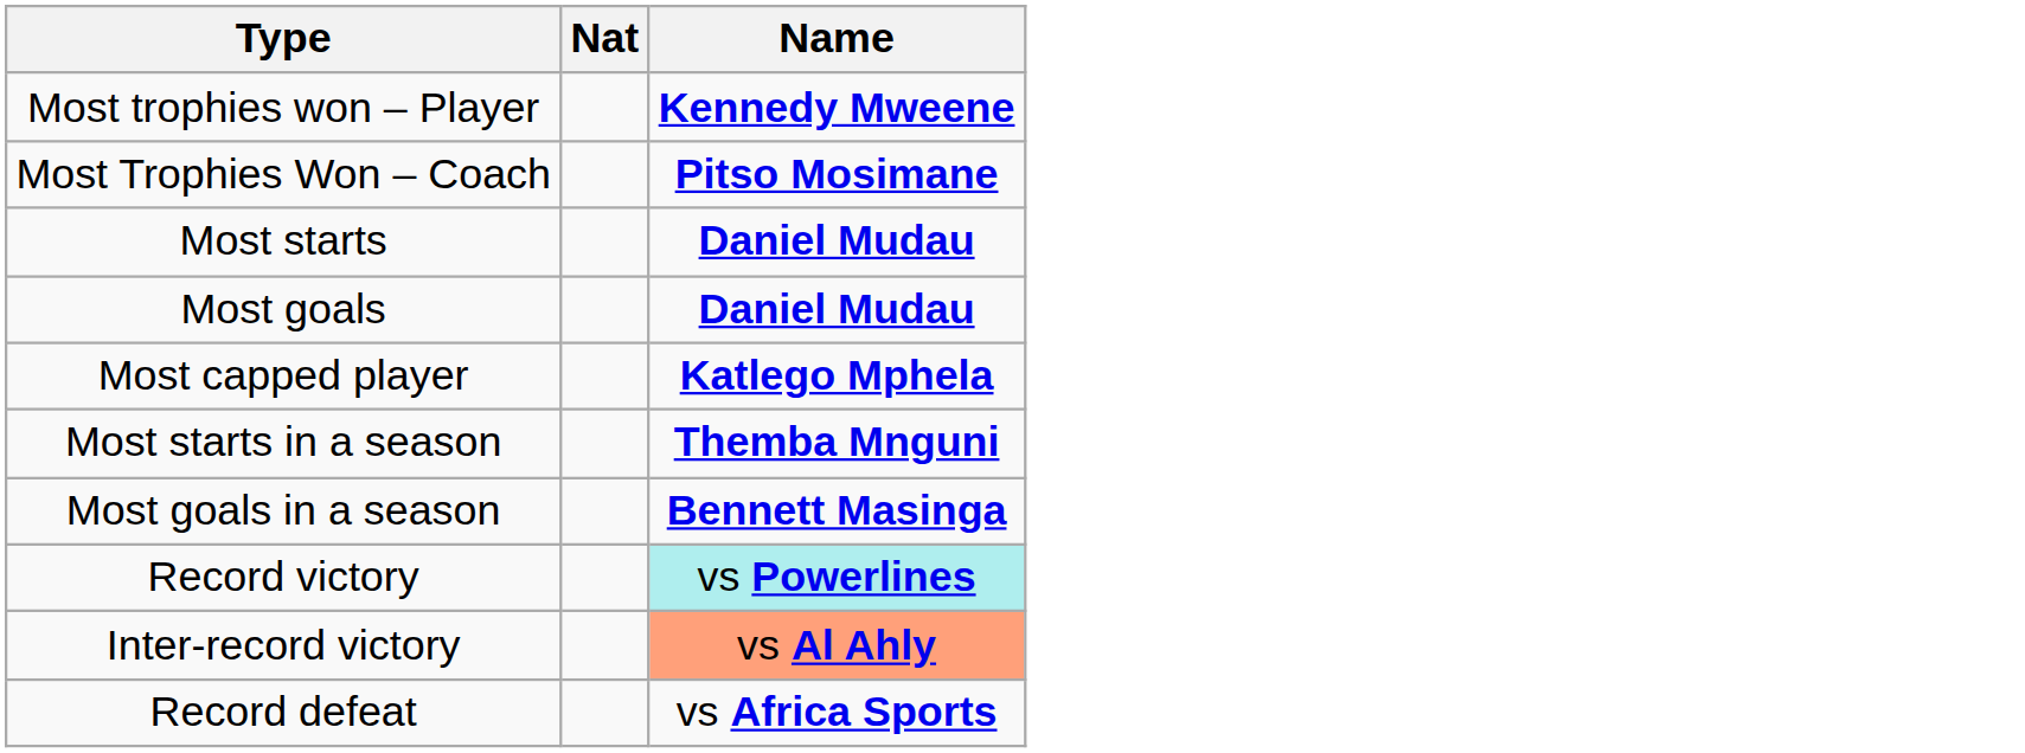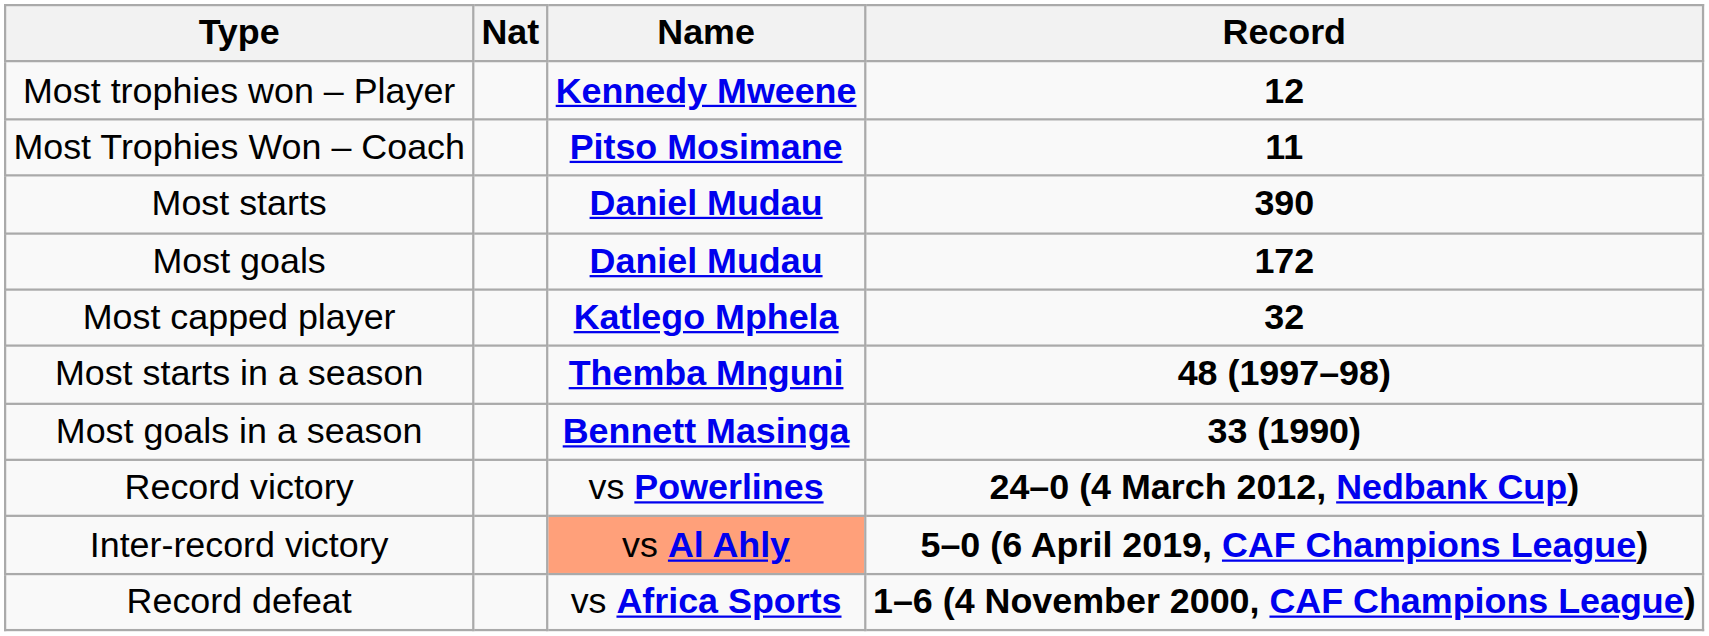+ column: Record | 12 | 11 | 390 | 172 | 32 | 48 (1997–98) | 33 (1990) | 24–0 (4 March 2012, Nedbank Cup) | 5–0 (6 April 2019, CAF Champions League) | 1–6 (4 November 2000, CAF Champions League)
Record victory | Name: paleturquoise background -> no background
